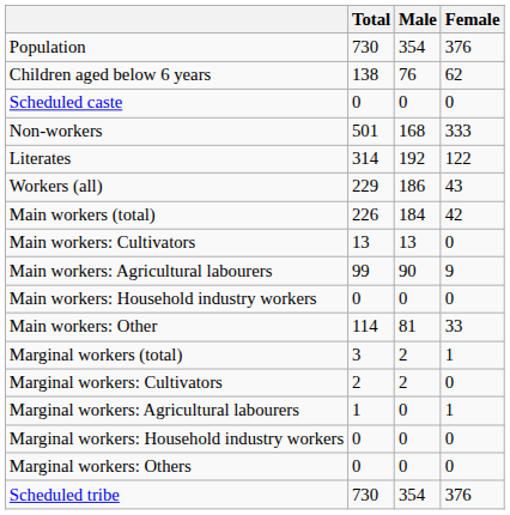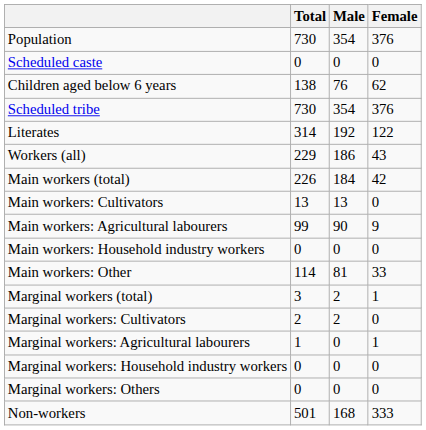rows swapped: Children aged below 6 years <-> Scheduled caste
rows swapped: Scheduled tribe <-> Non-workers
